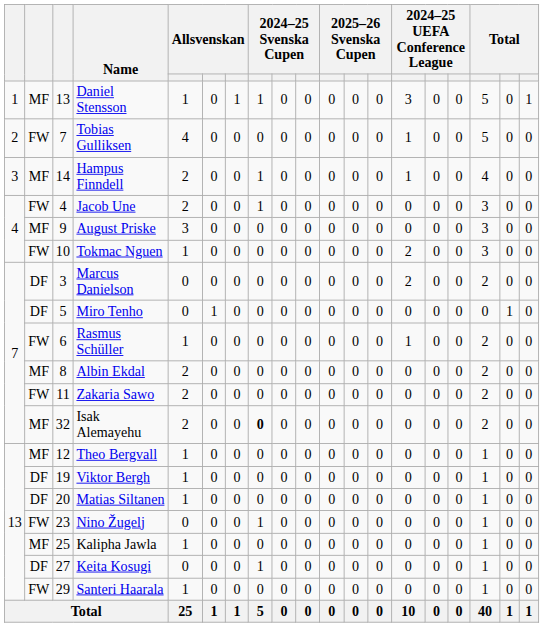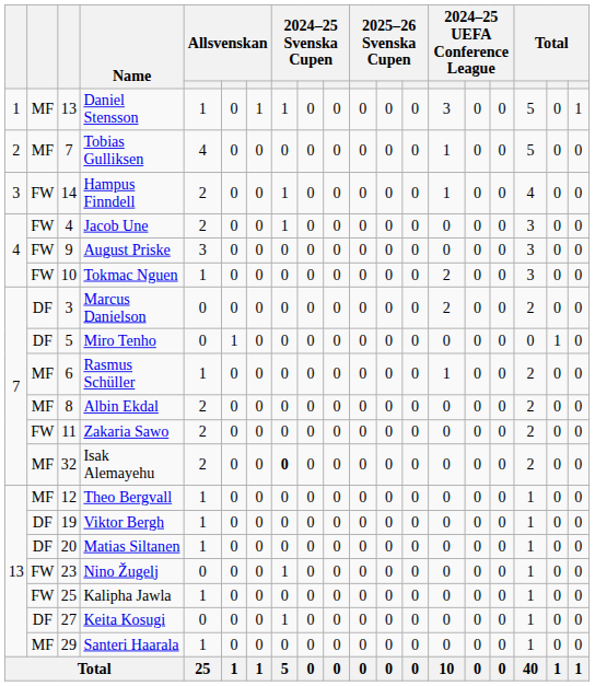Tobias Gulliksen | column 2: FW -> MF
Hampus Finndell | column 2: MF -> FW
August Priske | column 2: MF -> FW
Rasmus Schüller | column 2: FW -> MF
Kalipha Jawla | column 2: MF -> FW
Santeri Haarala | column 2: FW -> MF
